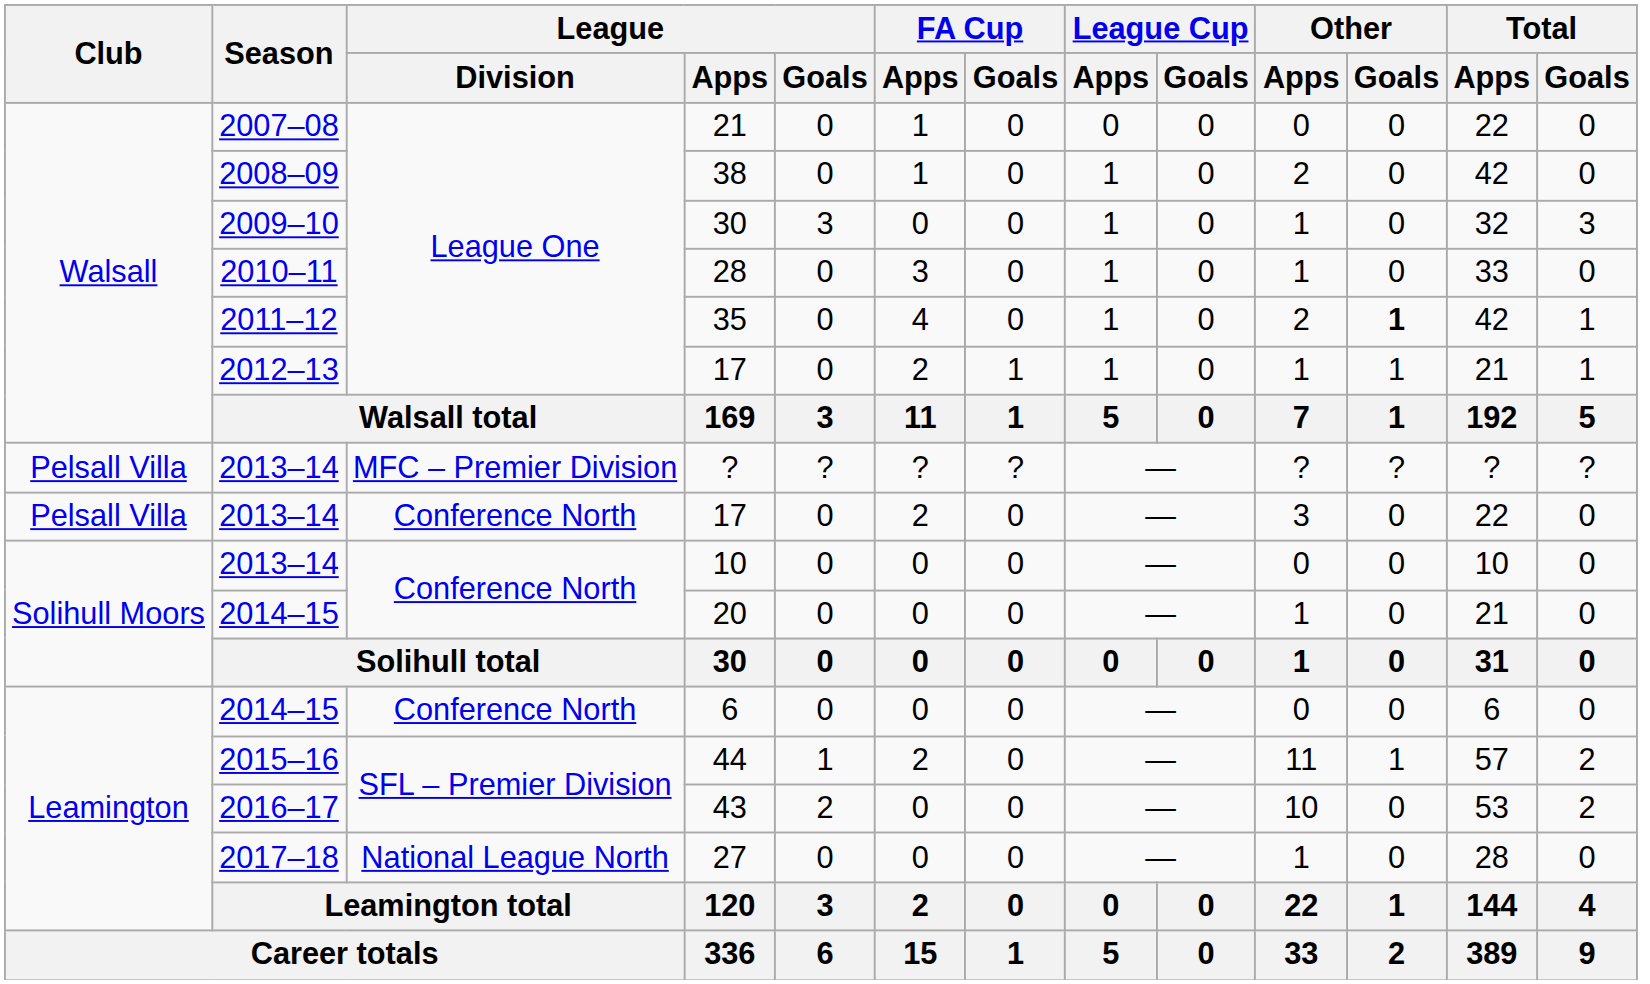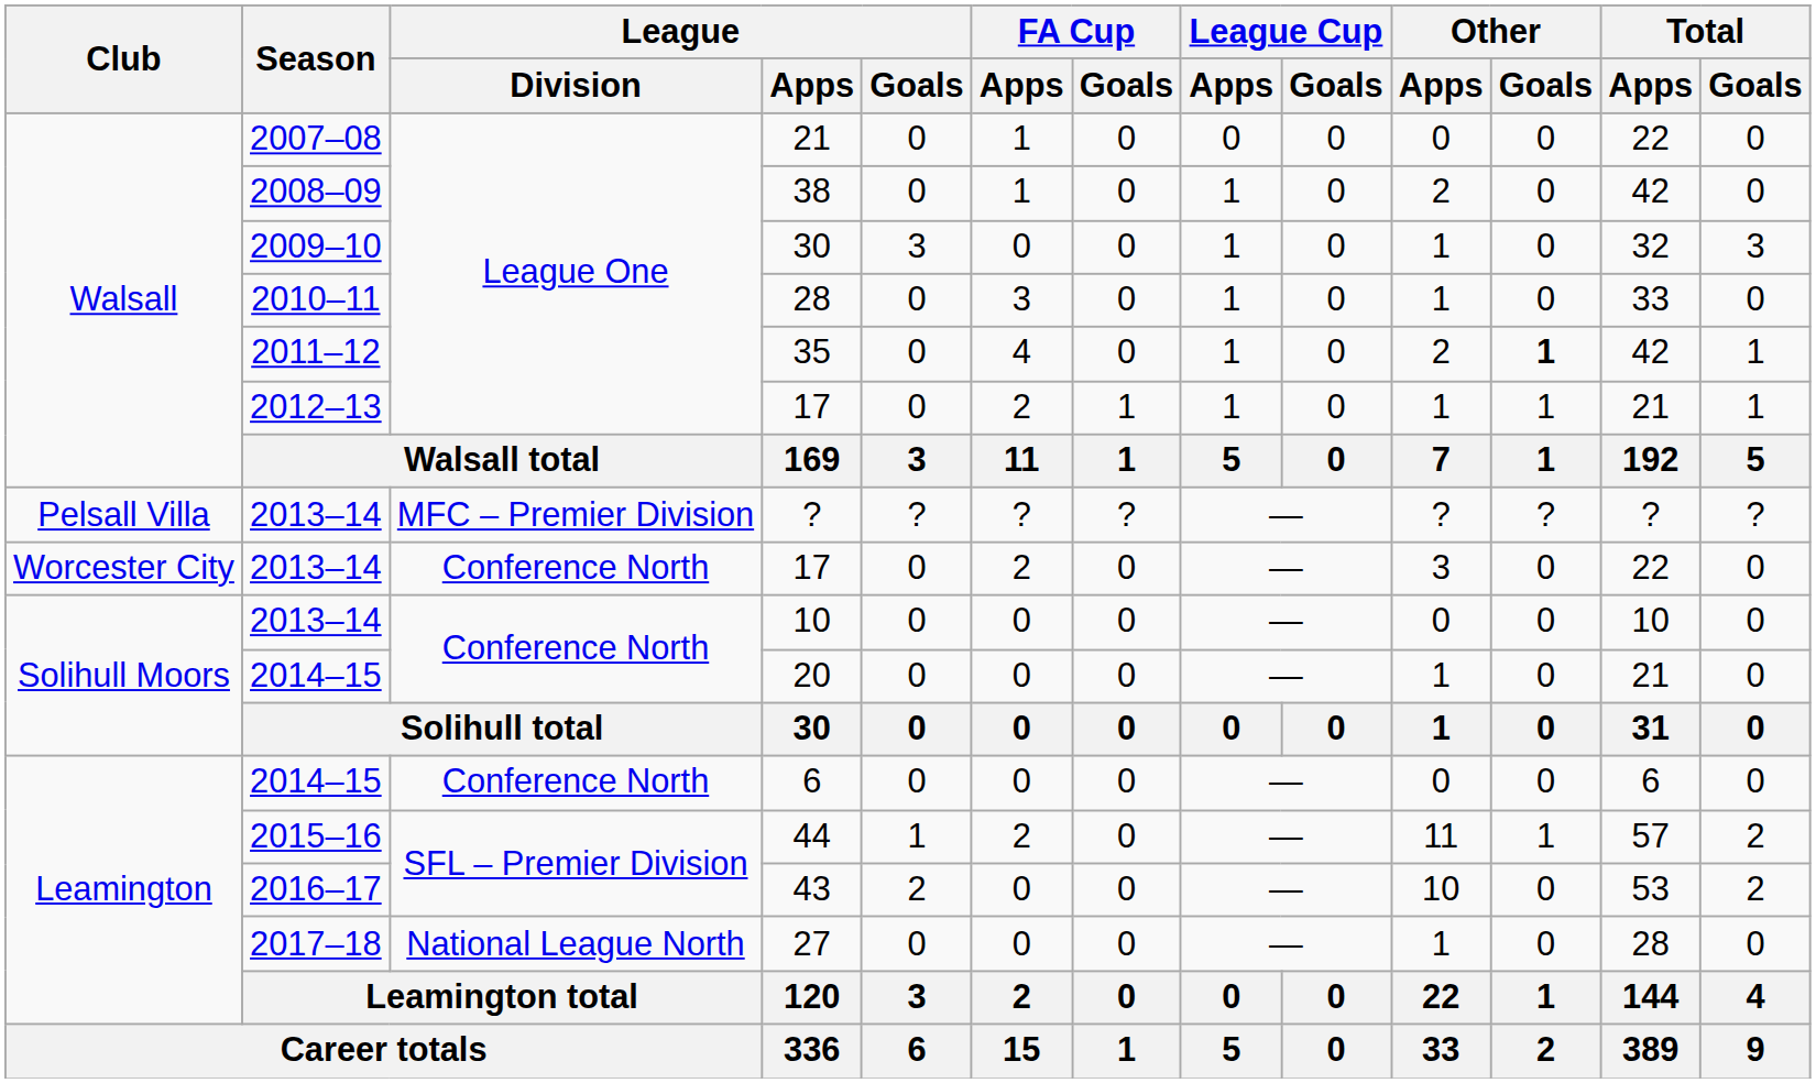2013–14 / 17 | Club: Pelsall Villa -> Worcester City
